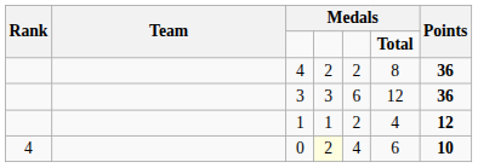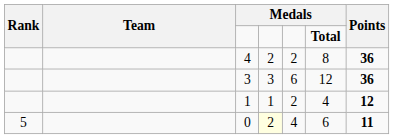0 | Rank: 4 -> 5
0 | Points: 10 -> 11
